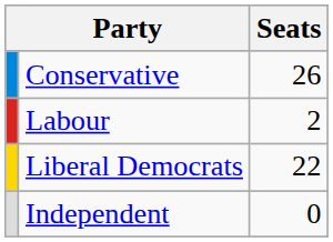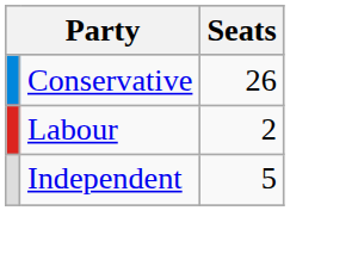- row: Liberal Democrats | 22
Independent | Seats: 0 -> 5
